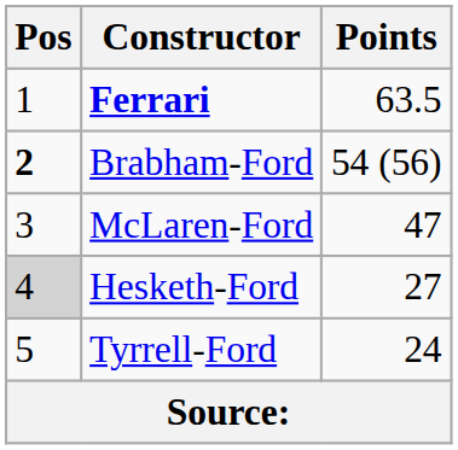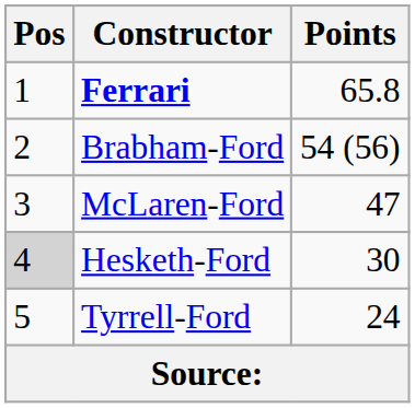Ferrari | Points: 63.5 -> 65.8
Brabham-Ford | Pos: bold -> normal
Hesketh-Ford | Points: 27 -> 30
